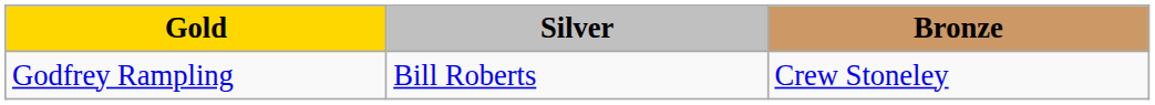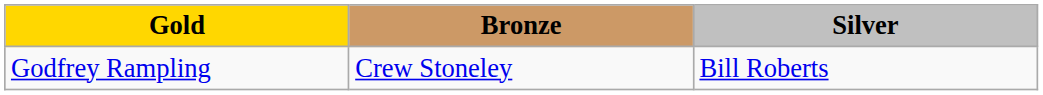columns swapped: Silver <-> Bronze
